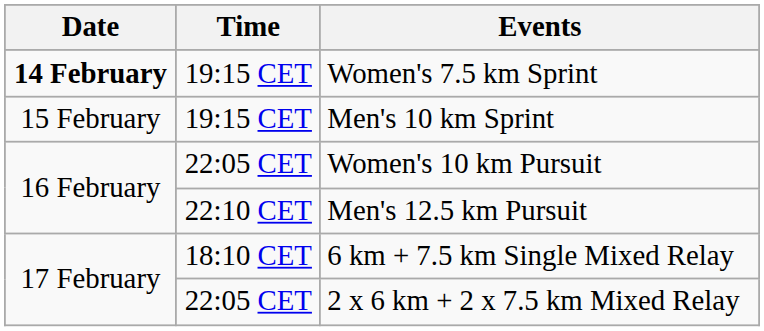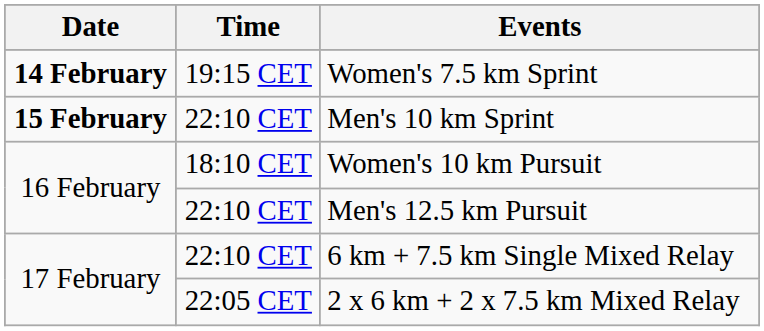Men's 10 km Sprint | Date: normal -> bold
Men's 10 km Sprint | Time: 19:15 CET -> 22:10 CET
Women's 10 km Pursuit | Time: 22:05 CET -> 18:10 CET
6 km + 7.5 km Single Mixed Relay | Time: 18:10 CET -> 22:10 CET
